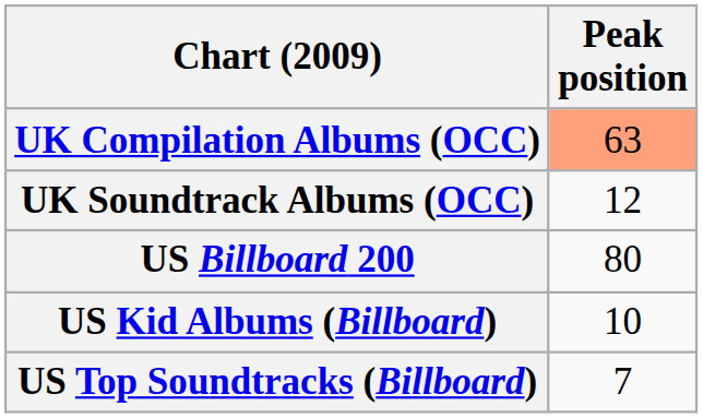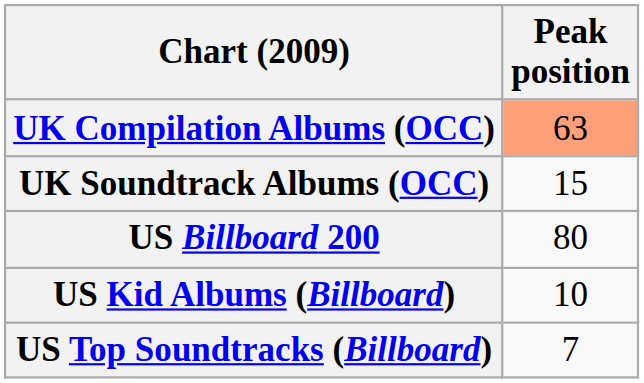UK Soundtrack Albums (OCC) | Peak position: 12 -> 15
